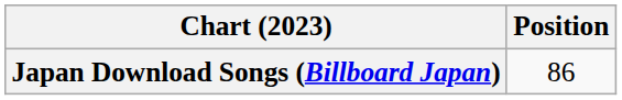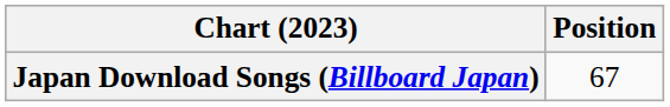Japan Download Songs (Billboard Japan) | Position: 86 -> 67
